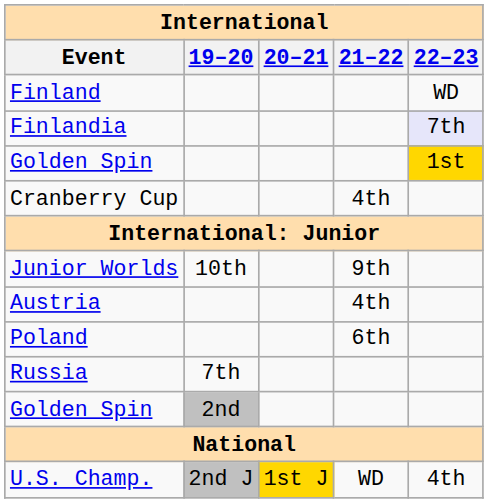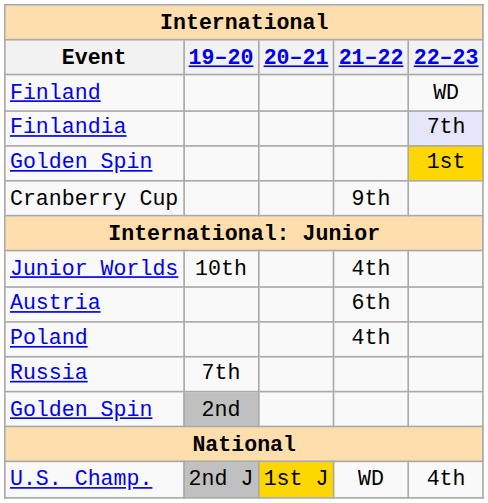Cranberry Cup | 21–22: 4th -> 9th
Junior Worlds | 21–22: 9th -> 4th
Austria | 21–22: 4th -> 6th
Poland | 21–22: 6th -> 4th
